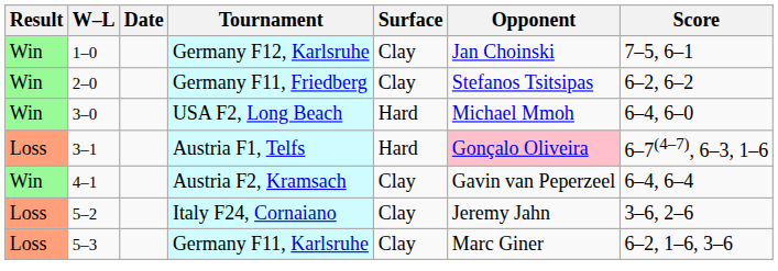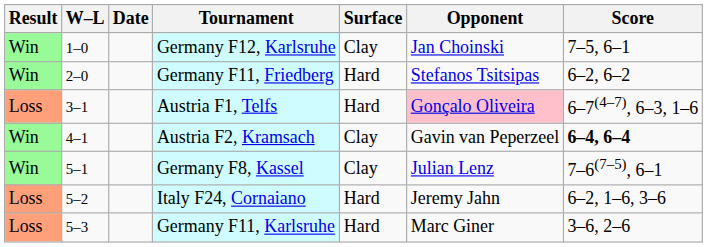Germany F11, Friedberg | Surface: Clay -> Hard
- row: Win | 3–0 | USA F2, Long Beach | Hard | Michael Mmoh | 6–4, 6–0
Austria F2, Kramsach | Score: normal -> bold
+ row: Win | 5–1 | Germany F8, Kassel | Clay | Julian Lenz | 7–6(7–5), 6–1
Italy F24, Cornaiano | Surface: Clay -> Hard
Italy F24, Cornaiano | Score: 3–6, 2–6 -> 6–2, 1–6, 3–6
Germany F11, Karlsruhe | Surface: Clay -> Hard
Germany F11, Karlsruhe | Score: 6–2, 1–6, 3–6 -> 3–6, 2–6
